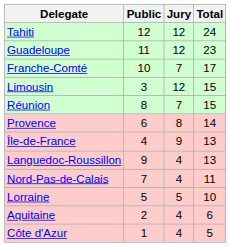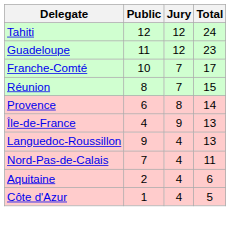- row: Limousin | 3 | 12 | 15
- row: Lorraine | 5 | 5 | 10
